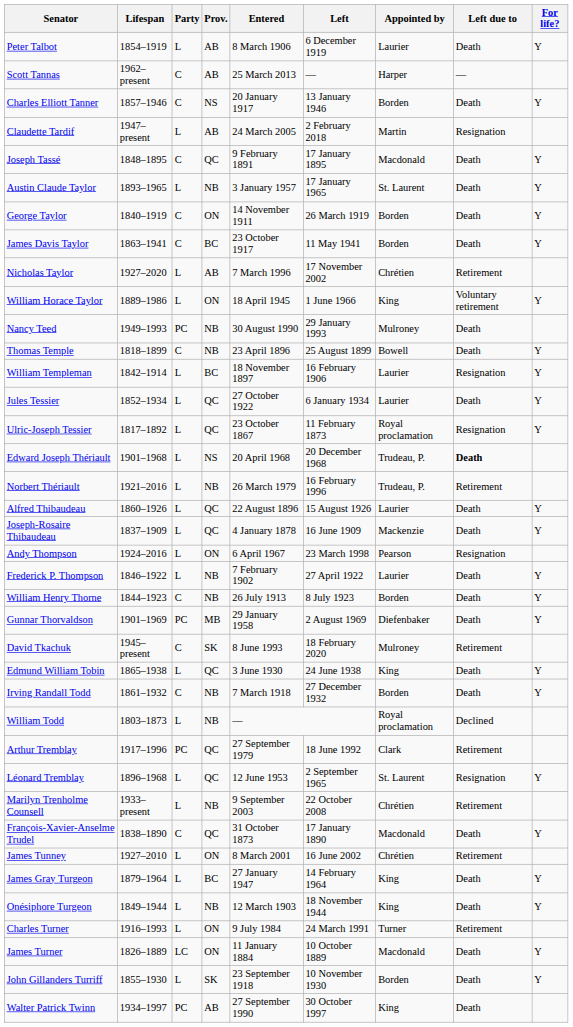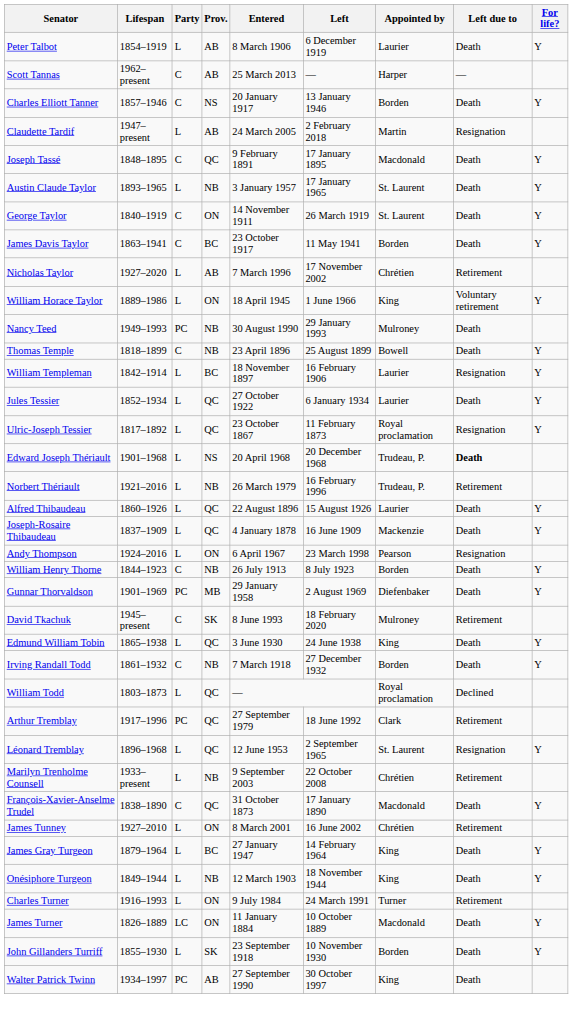George Taylor | Appointed by: Borden -> St. Laurent
- row: Frederick P. Thompson | 1846–1922 | L | NB | 7 February 1902 | 27 April 1922 | Laurier | Death | Y
William Todd | Prov.: NB -> QC
